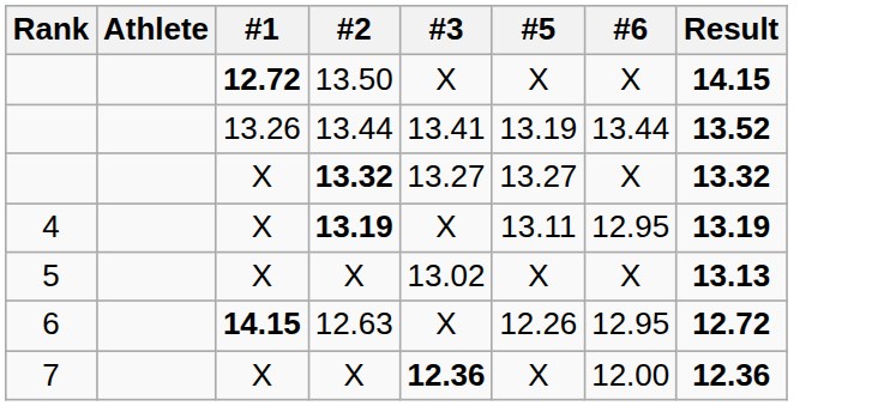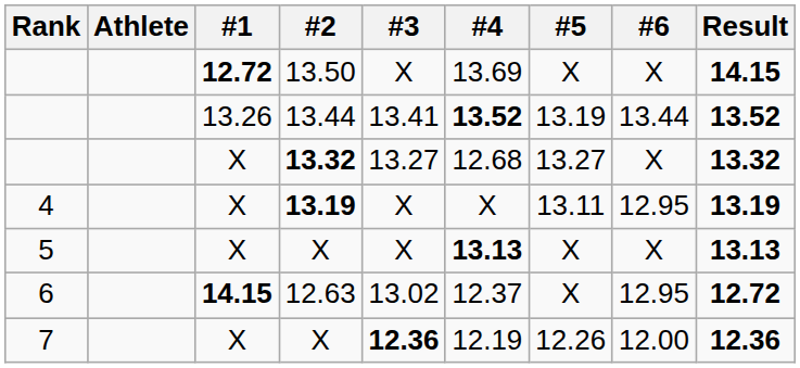+ column: #4 | 13.69 | 13.52 | 12.68 | X | 13.13 | 12.37 | 12.19
5 / X | #3: 13.02 -> X
12.63 | #3: X -> 13.02
12.63 | #5: 12.26 -> X
7 / X | #5: X -> 12.26
